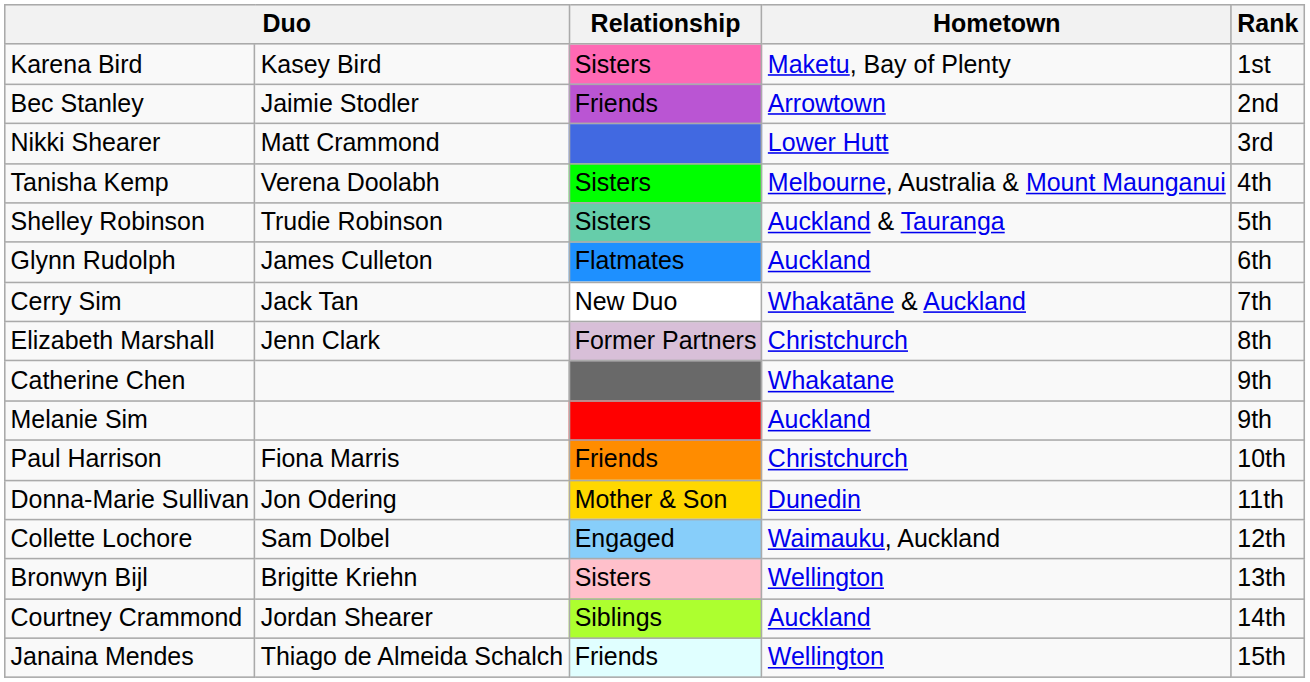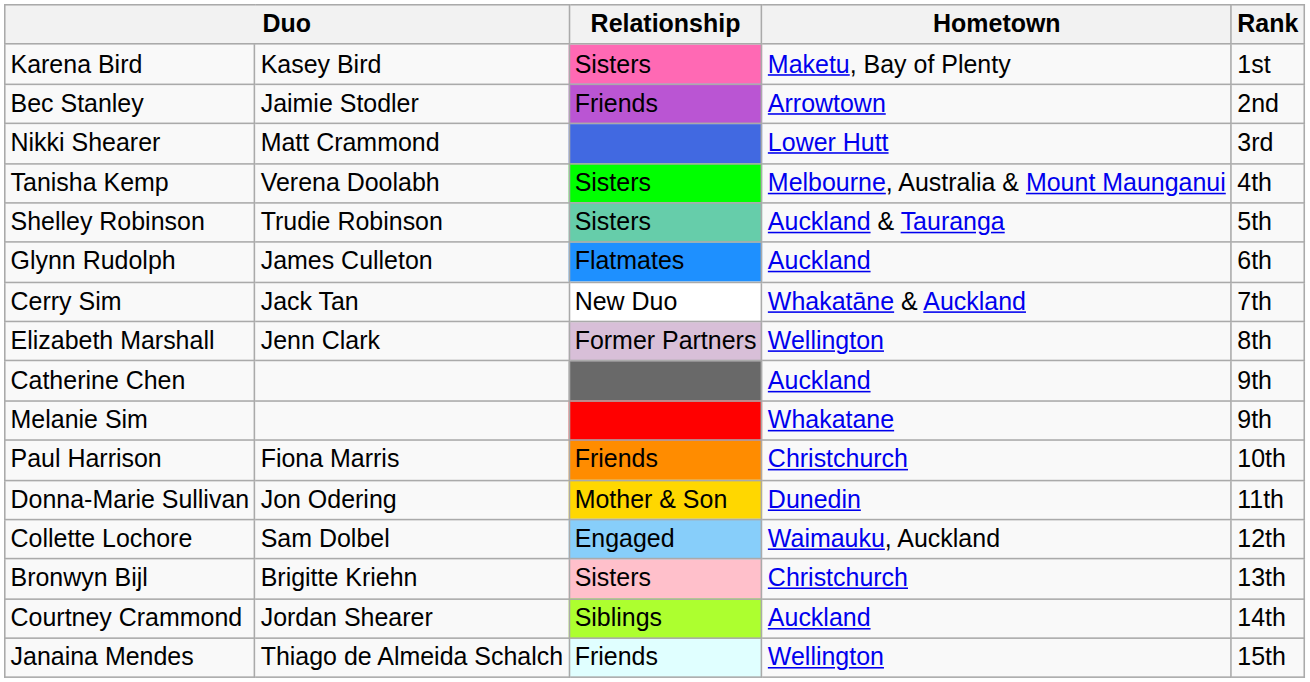Elizabeth Marshall | Hometown: Christchurch -> Wellington
Catherine Chen | Hometown: Whakatane -> Auckland
Melanie Sim | Hometown: Auckland -> Whakatane
Bronwyn Bijl | Hometown: Wellington -> Christchurch
